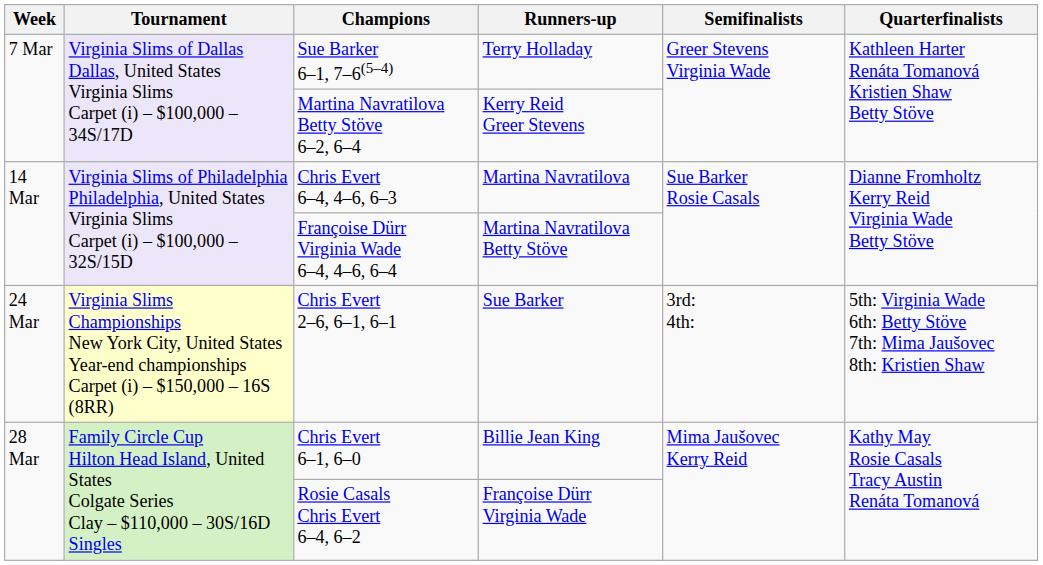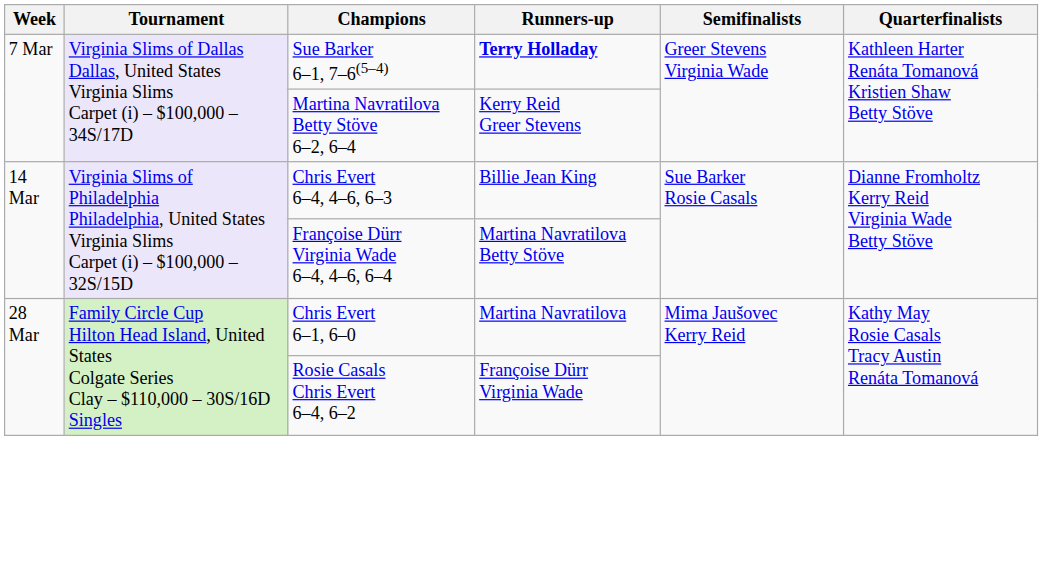Sue Barker 6–1, 7–6(5–4) | Runners-up: normal -> bold
Chris Evert 6–4, 4–6, 6–3 | Runners-up: Martina Navratilova -> Billie Jean King
- row: 24 Mar | Virginia Slims Championships New York City, United States Year-end championships Carpet (i) – $150,000 – 16S (8RR) | Chris Evert 2–6, 6–1, 6–1 | Sue Barker | 3rd: 4th: | 5th: Virginia Wade 6th: Betty Stöve 7th: Mima Jaušovec 8th: Kristien Shaw
Chris Evert 6–1, 6–0 | Runners-up: Billie Jean King -> Martina Navratilova
